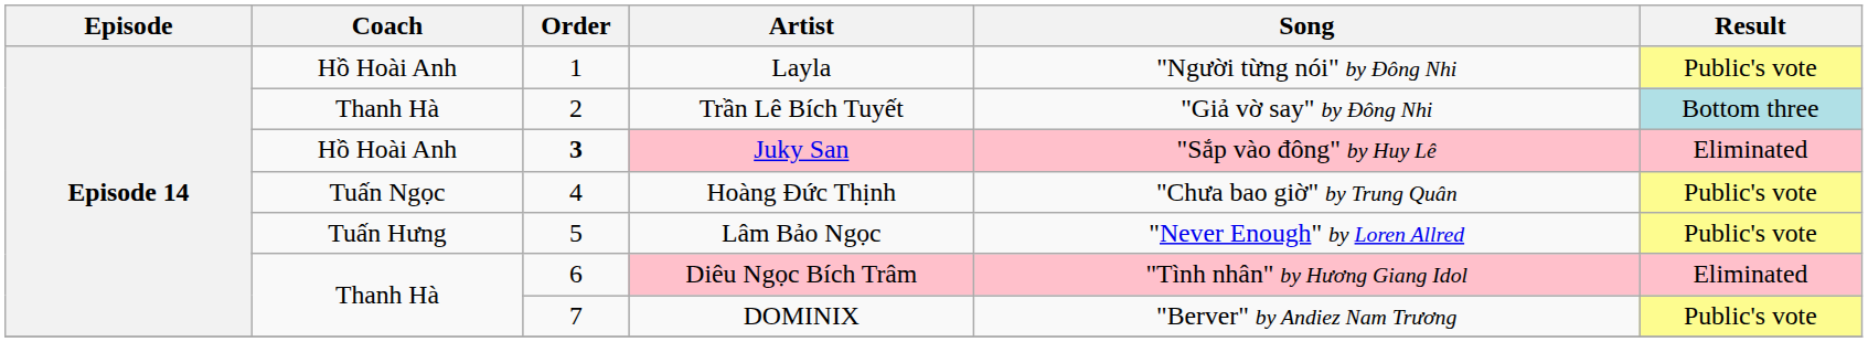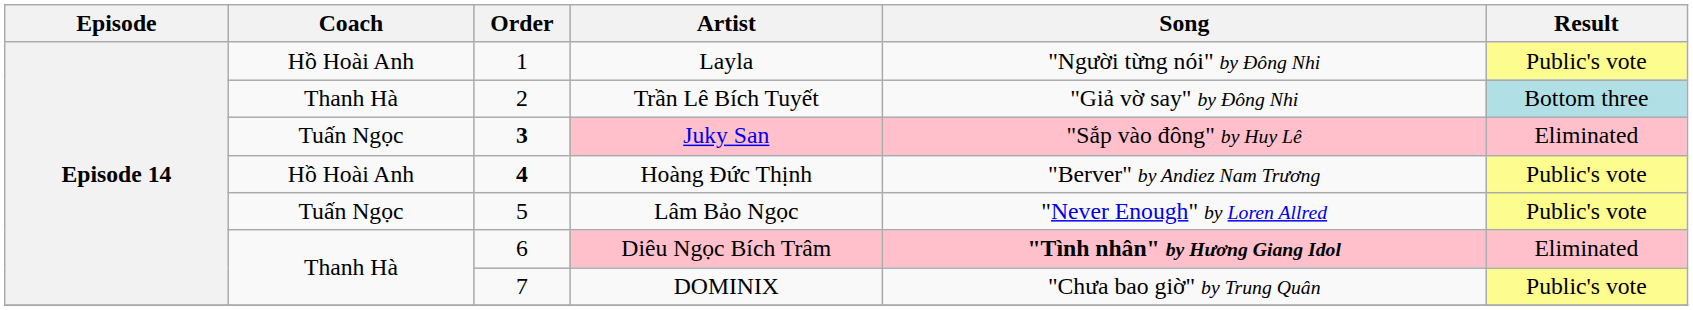Juky San | Coach: Hồ Hoài Anh -> Tuấn Ngọc
Hoàng Đức Thịnh | Coach: Tuấn Ngọc -> Hồ Hoài Anh
Hoàng Đức Thịnh | Order: normal -> bold
Hoàng Đức Thịnh | Song: "Chưa bao giờ" by Trung Quân -> "Berver" by Andiez Nam Trương
Lâm Bảo Ngọc | Coach: Tuấn Hưng -> Tuấn Ngọc
Diêu Ngọc Bích Trâm | Song: normal -> bold
DOMINIX | Song: "Berver" by Andiez Nam Trương -> "Chưa bao giờ" by Trung Quân
